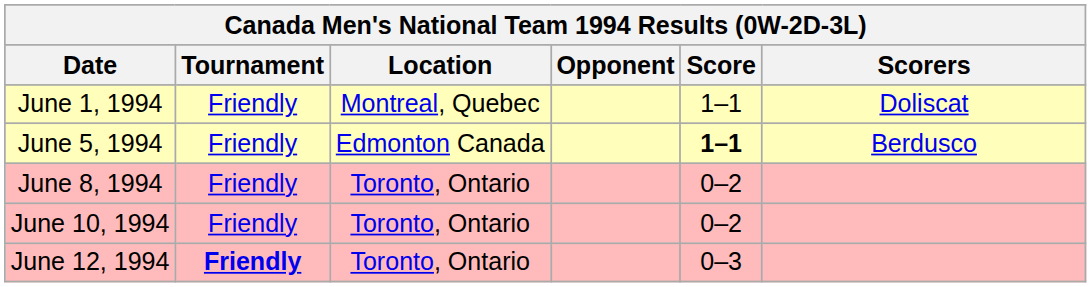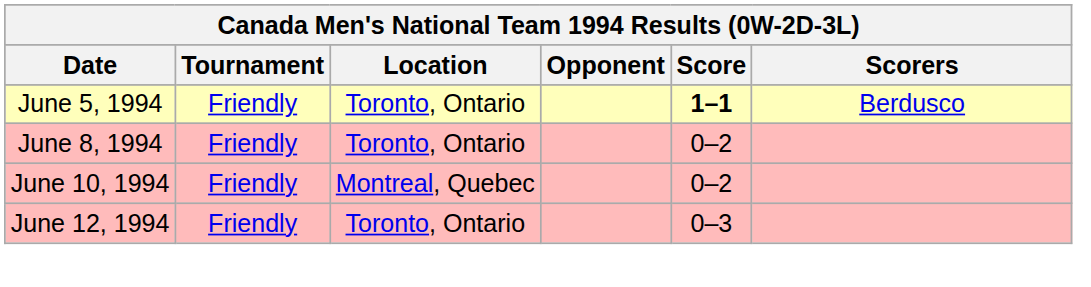- row: June 1, 1994 | Friendly | Montreal, Quebec | 1–1 | Doliscat
June 5, 1994 | Location: Edmonton Canada -> Toronto, Ontario
June 10, 1994 | Location: Toronto, Ontario -> Montreal, Quebec
June 12, 1994 | Tournament: bold -> normal
